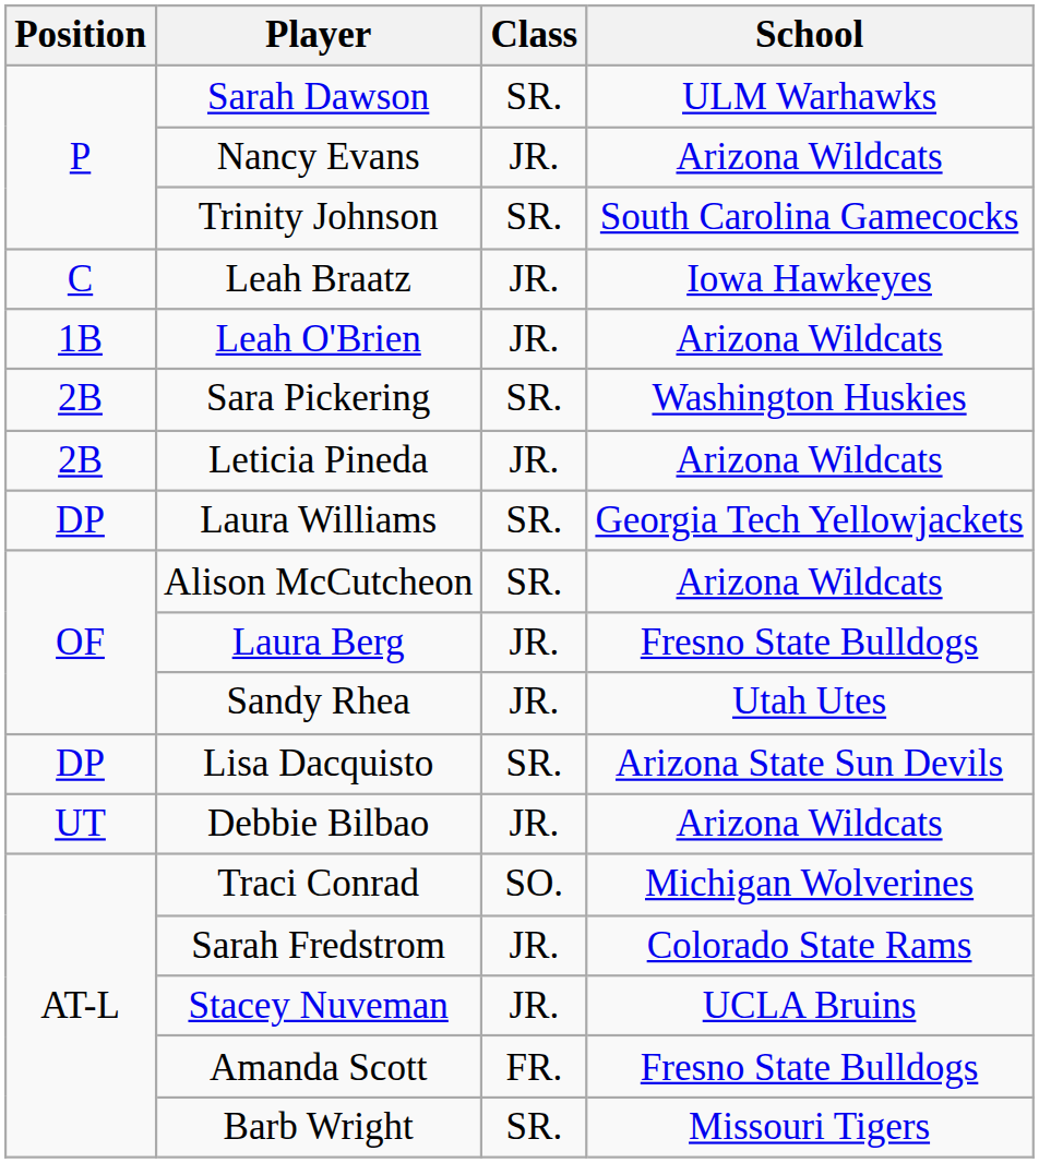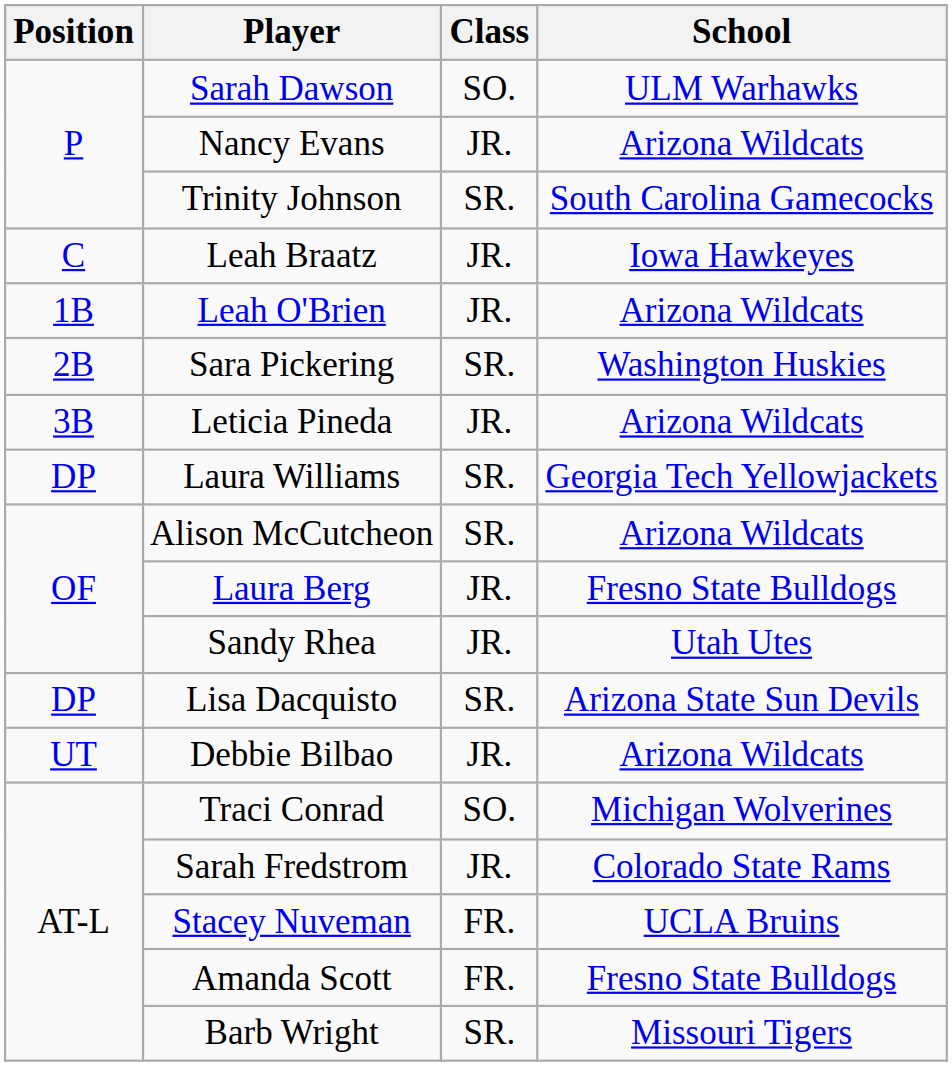Sarah Dawson | Class: SR. -> SO.
Leticia Pineda | Position: 2B -> 3B
Stacey Nuveman | Class: JR. -> FR.
